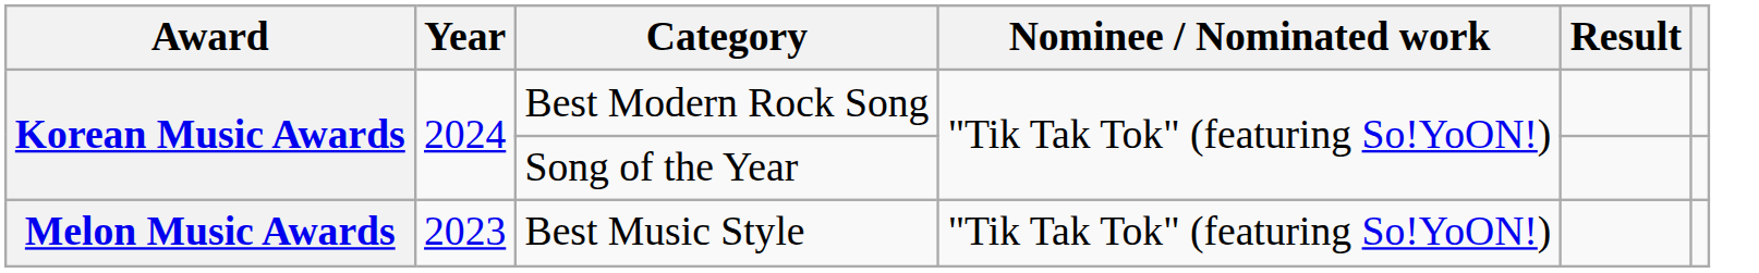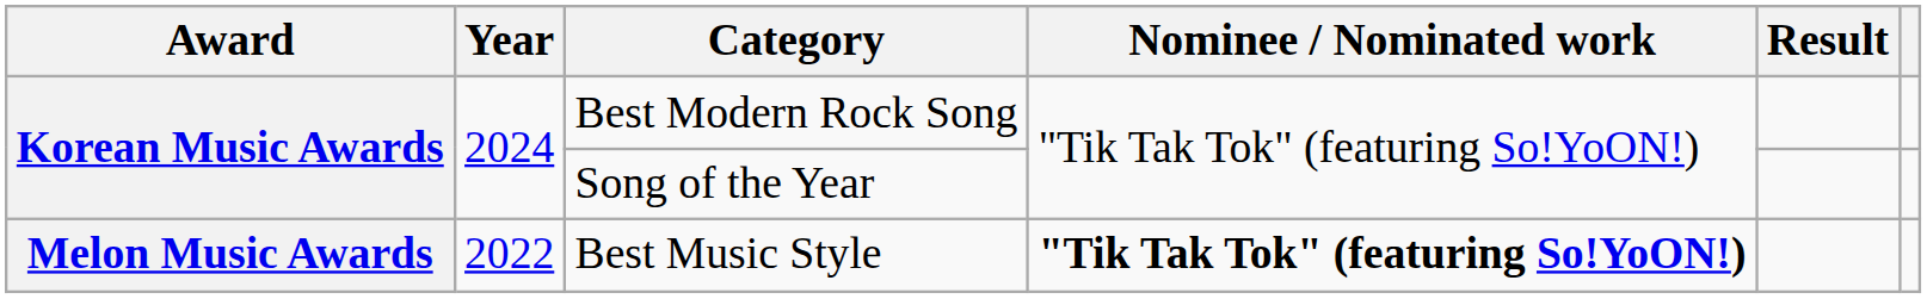Best Music Style | Year: 2023 -> 2022
Best Music Style | Nominee / Nominated work: normal -> bold
